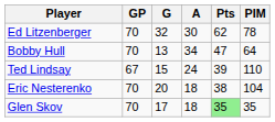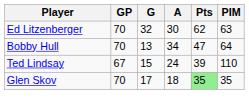Ed Litzenberger | PIM: 78 -> 63
- row: Eric Nesterenko | 70 | 20 | 18 | 38 | 104
